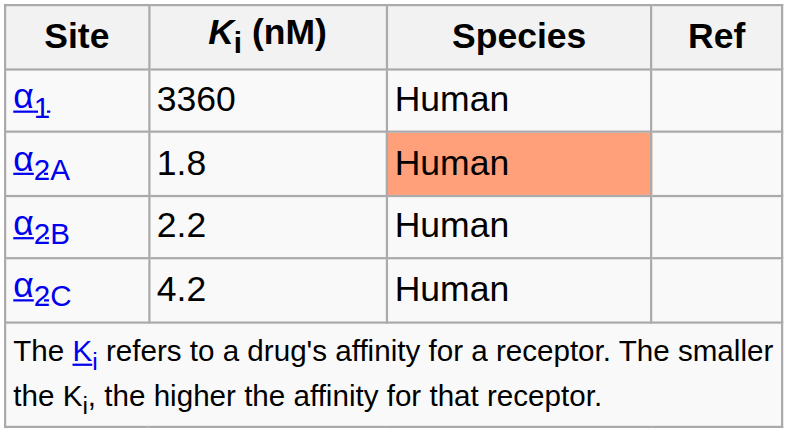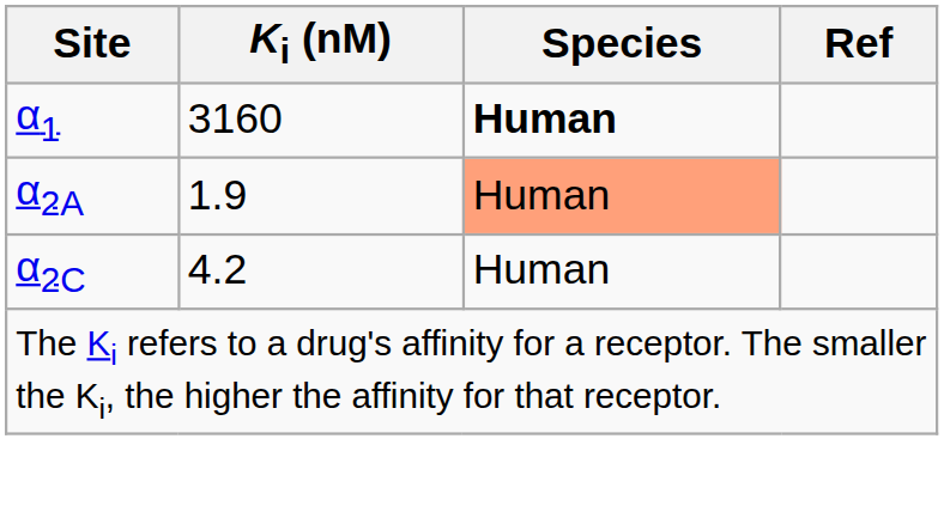α1 | Ki (nM): 3360 -> 3160
α1 | Species: normal -> bold
α2A | Ki (nM): 1.8 -> 1.9
- row: α2B | 2.2 | Human
